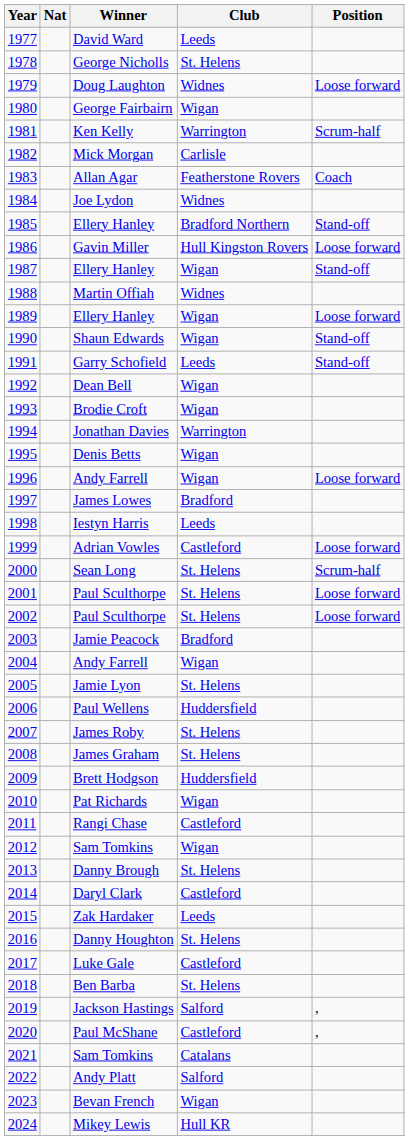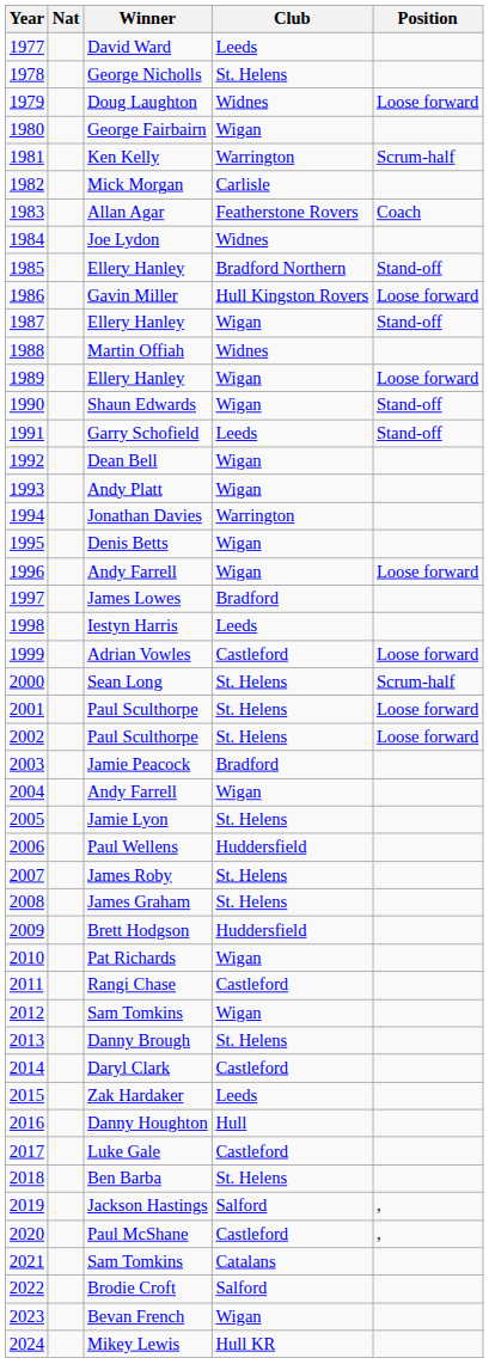1993 | Winner: Brodie Croft -> Andy Platt
2016 | Club: St. Helens -> Hull
2022 | Winner: Andy Platt -> Brodie Croft
